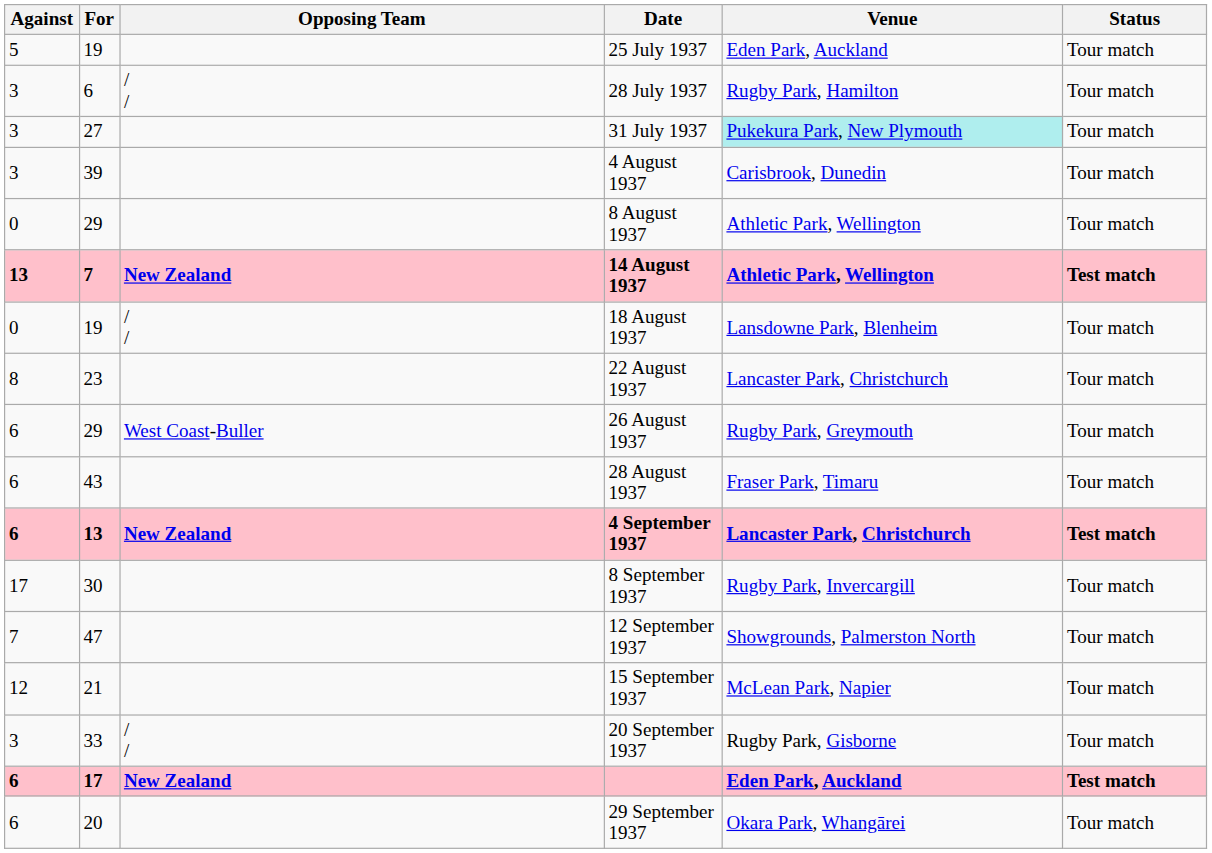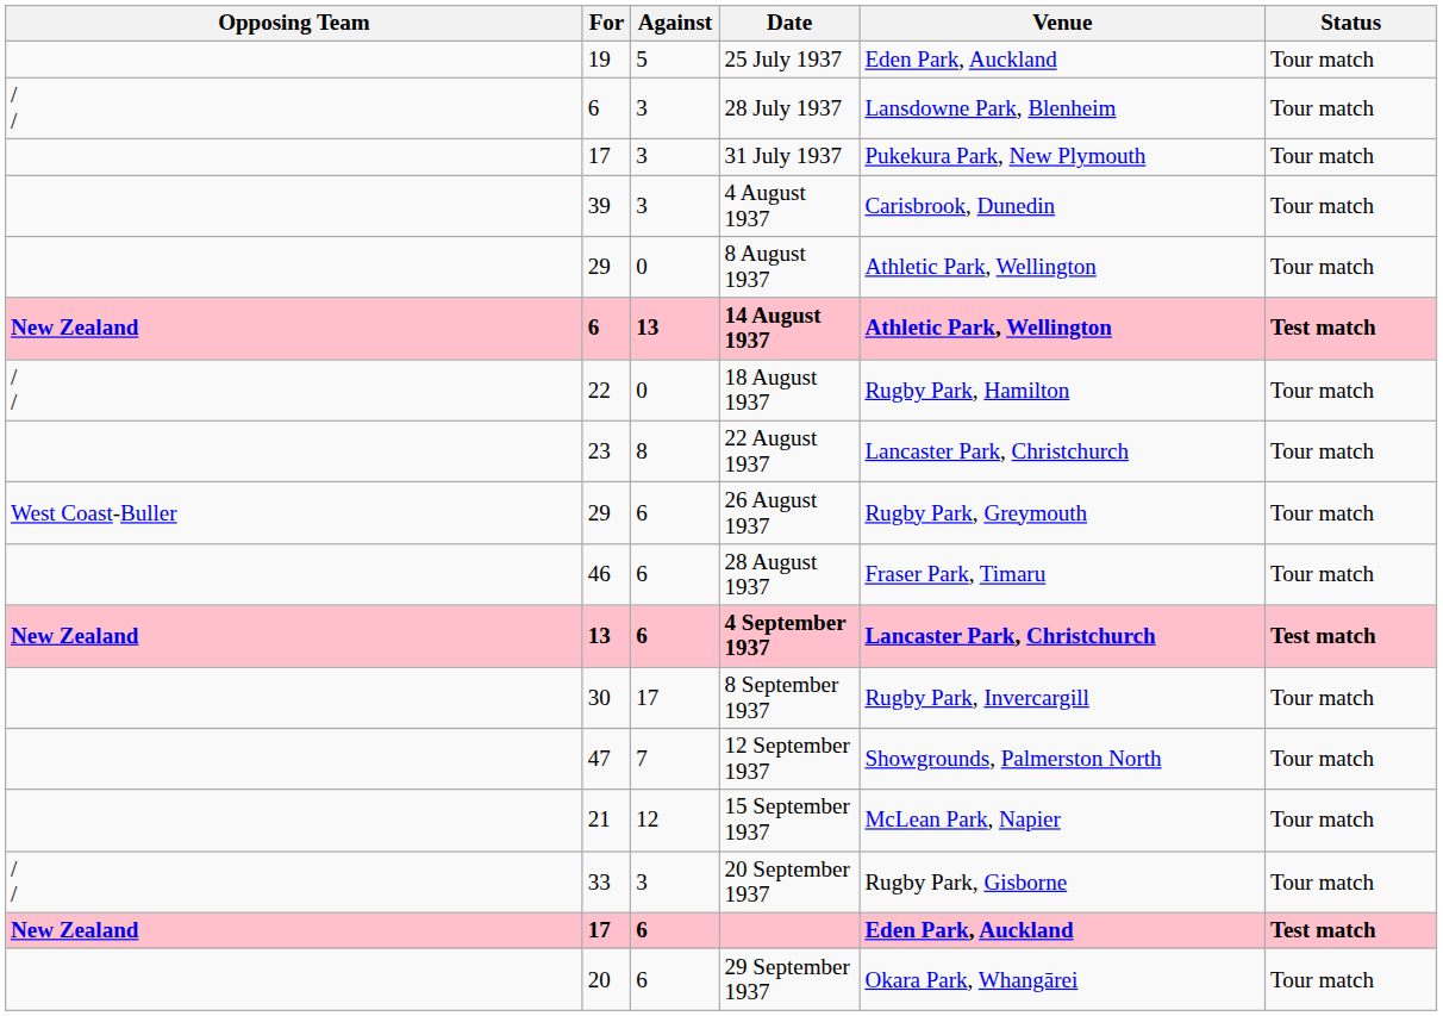columns swapped: Opposing Team <-> Against
28 July 1937 | Venue: Rugby Park, Hamilton -> Lansdowne Park, Blenheim
31 July 1937 | For: 27 -> 17
31 July 1937 | Venue: paleturquoise background -> no background
14 August 1937 | For: 7 -> 6
18 August 1937 | For: 19 -> 22
18 August 1937 | Venue: Lansdowne Park, Blenheim -> Rugby Park, Hamilton
28 August 1937 | For: 43 -> 46
